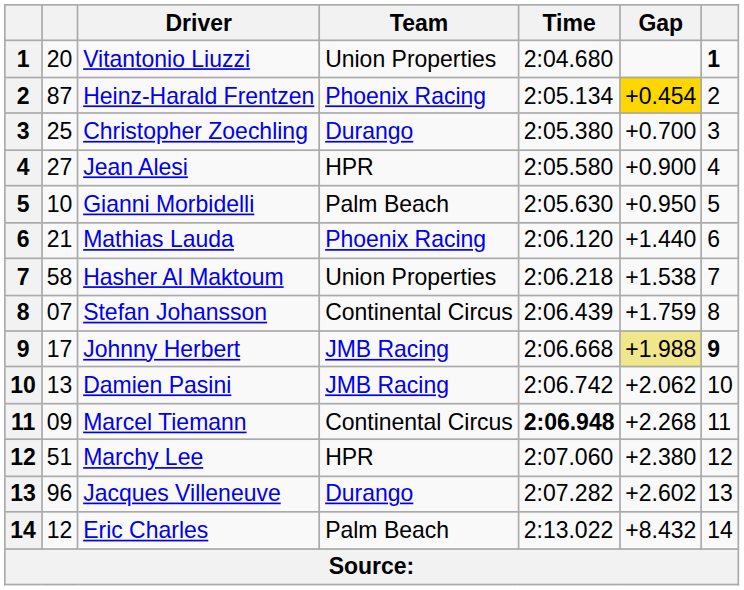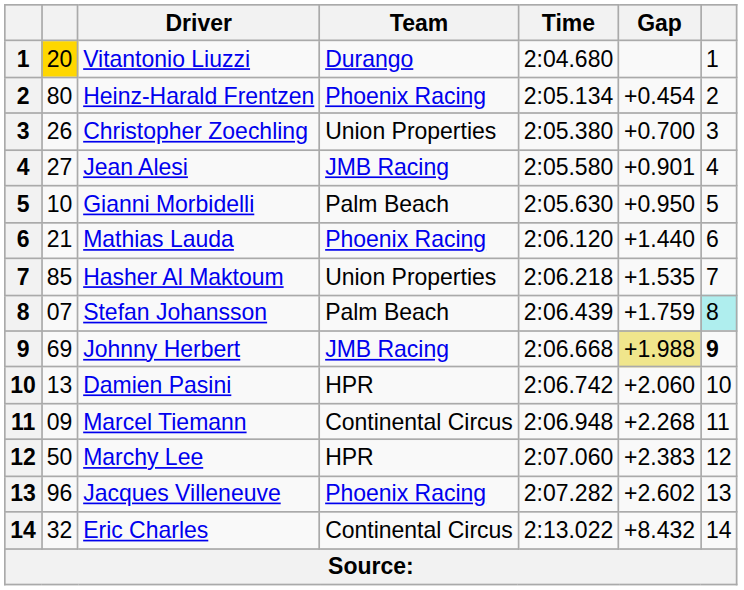Vitantonio Liuzzi | column 2: no background -> gold background
Vitantonio Liuzzi | Team: Union Properties -> Durango
Vitantonio Liuzzi | column 7: bold -> normal
Heinz-Harald Frentzen | column 2: 87 -> 80
Heinz-Harald Frentzen | Gap: gold background -> no background
Christopher Zoechling | column 2: 25 -> 26
Christopher Zoechling | Team: Durango -> Union Properties
Jean Alesi | Team: HPR -> JMB Racing
Jean Alesi | Gap: +0.900 -> +0.901
Hasher Al Maktoum | column 2: 58 -> 85
Hasher Al Maktoum | Gap: +1.538 -> +1.535
Stefan Johansson | Team: Continental Circus -> Palm Beach
Stefan Johansson | column 7: no background -> paleturquoise background
Johnny Herbert | column 2: 17 -> 69
Damien Pasini | Team: JMB Racing -> HPR
Damien Pasini | Gap: +2.062 -> +2.060
Marcel Tiemann | Time: bold -> normal
Marchy Lee | column 2: 51 -> 50
Marchy Lee | Gap: +2.380 -> +2.383
Jacques Villeneuve | Team: Durango -> Phoenix Racing
Eric Charles | column 2: 12 -> 32
Eric Charles | Team: Palm Beach -> Continental Circus
